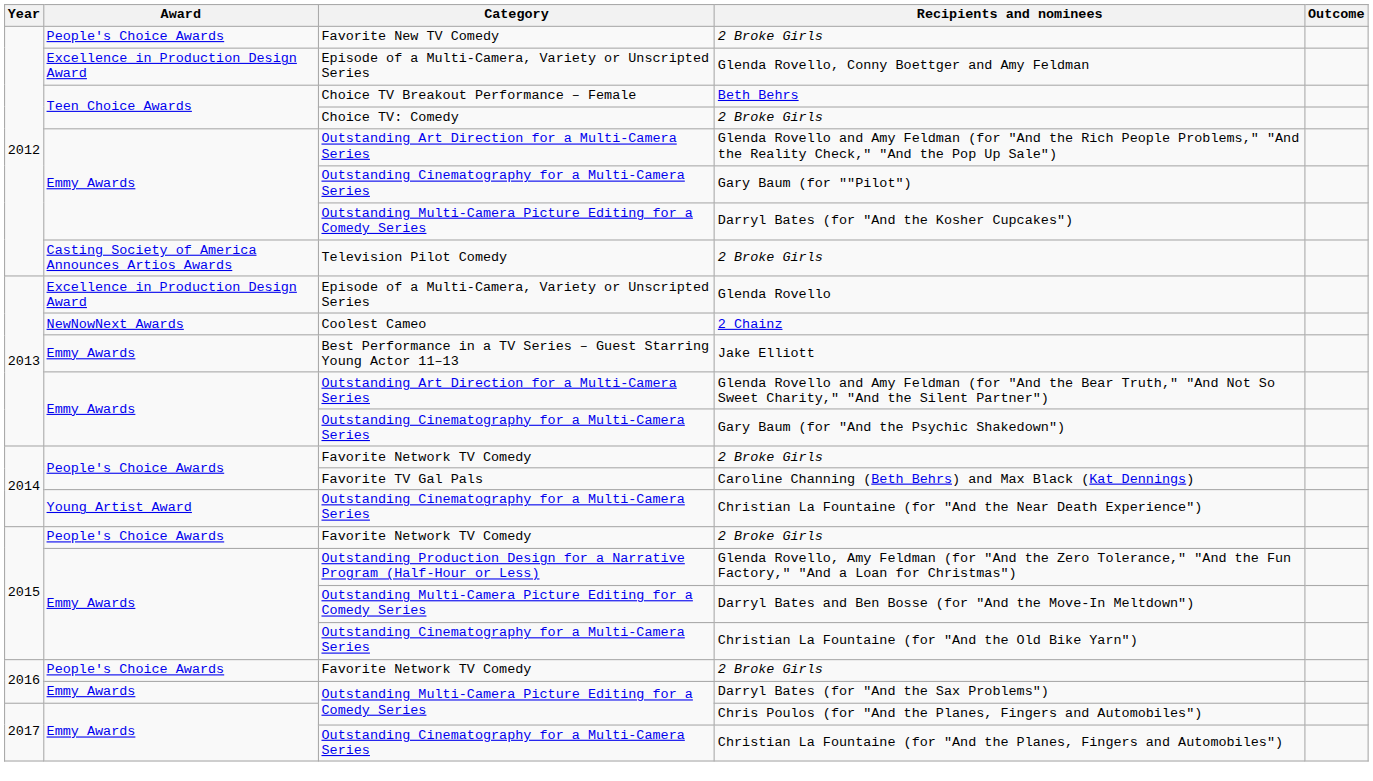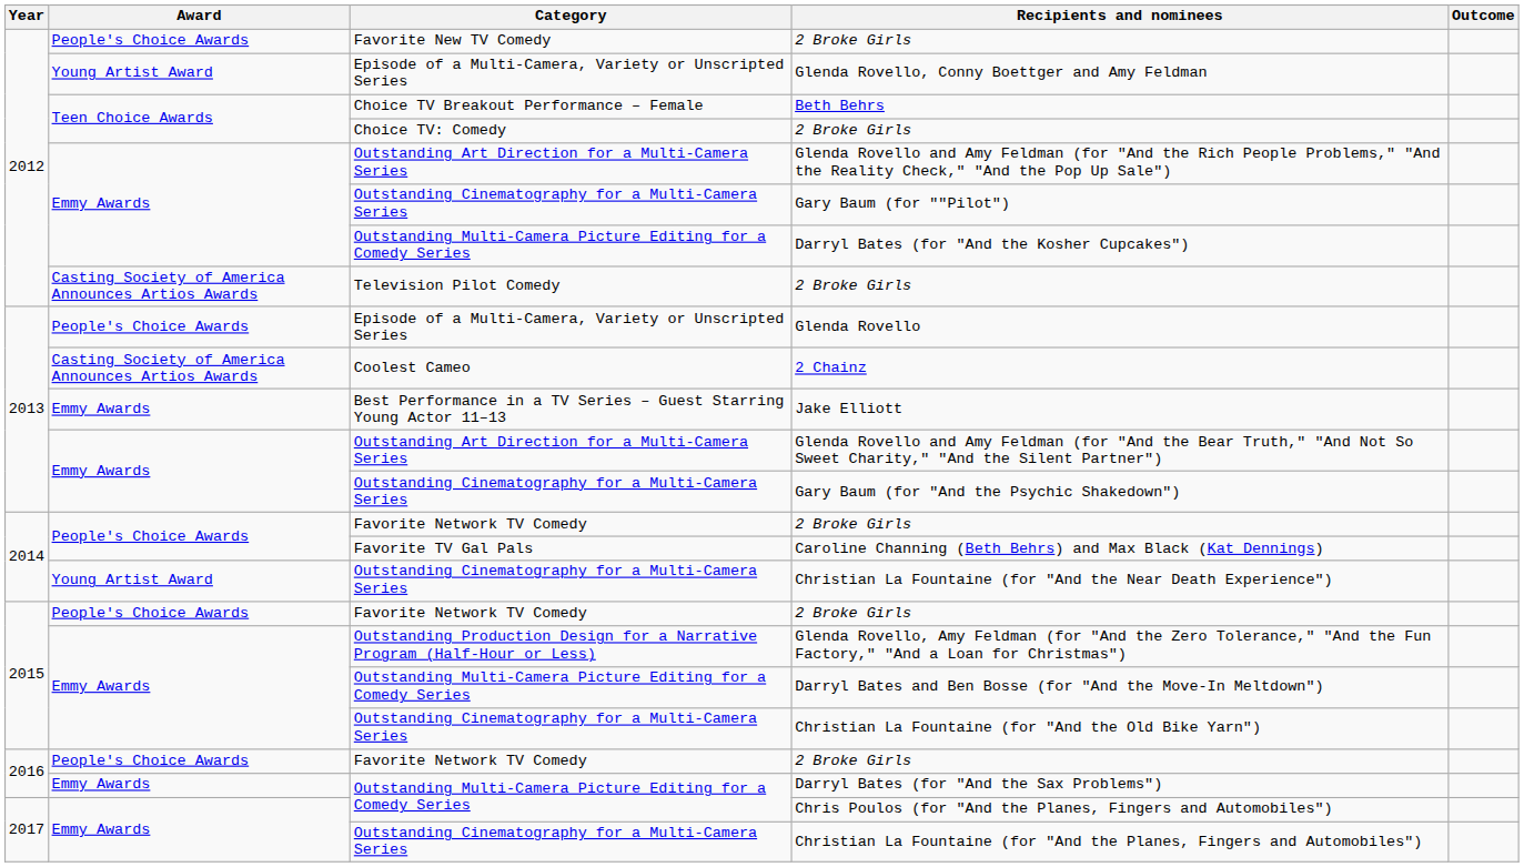Glenda Rovello, Conny Boettger and Amy Feldman | Award: Excellence in Production Design Award -> Young Artist Award
Glenda Rovello | Award: Excellence in Production Design Award -> People's Choice Awards
2 Chainz | Award: NewNowNext Awards -> Casting Society of America Announces Artios Awards
